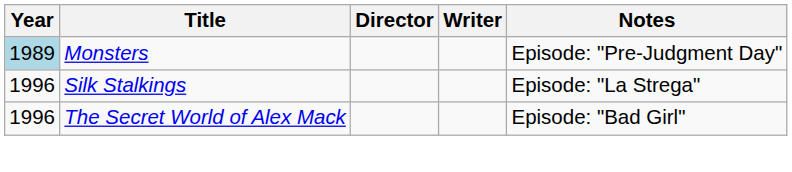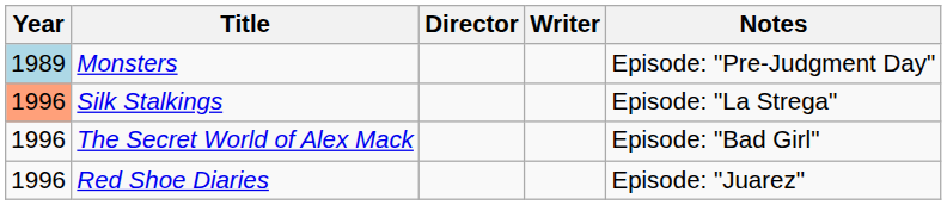Silk Stalkings | Year: no background -> lightsalmon background
+ row: 1996 | Red Shoe Diaries | Episode: "Juarez"
